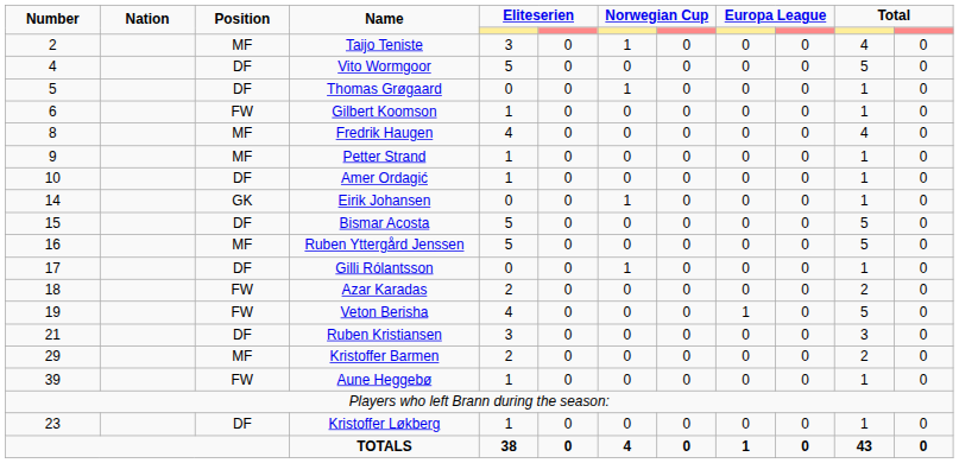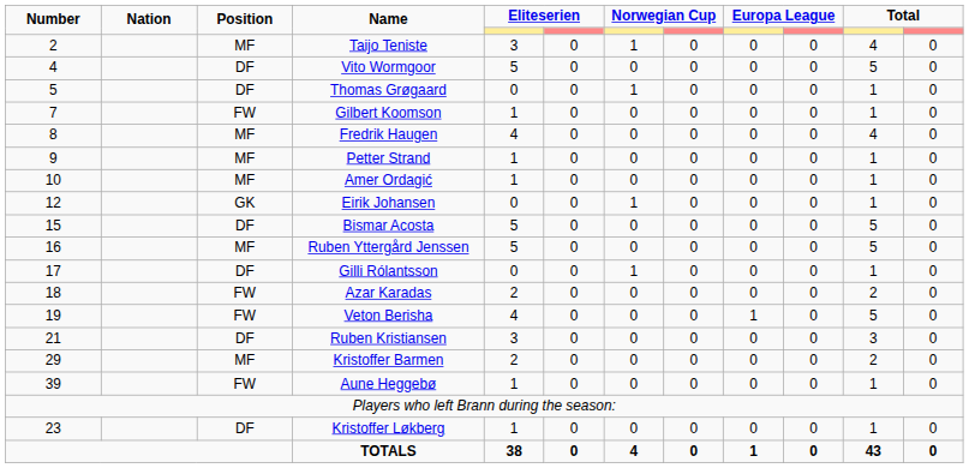Gilbert Koomson | Number: 6 -> 7
Amer Ordagić | Position: DF -> MF
Eirik Johansen | Number: 14 -> 12
